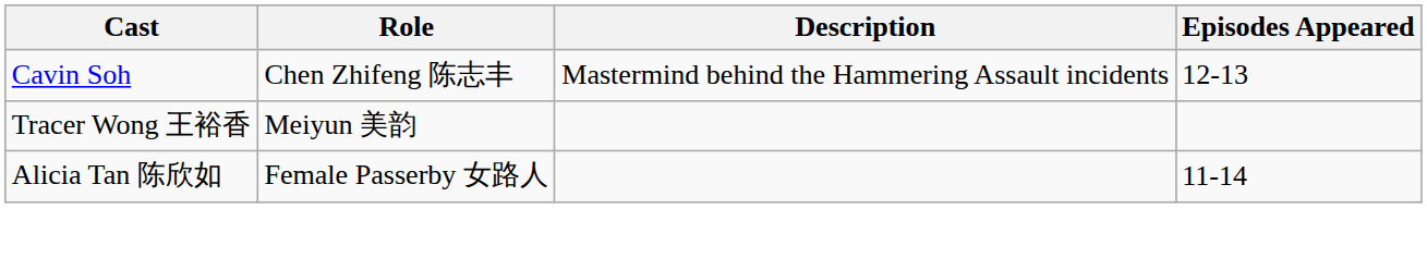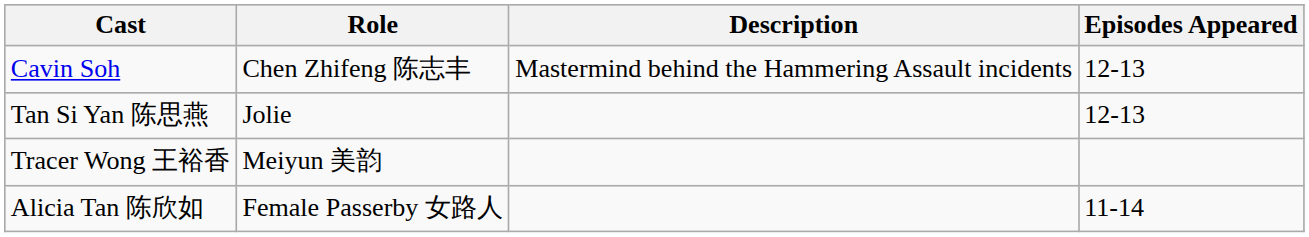+ row: Tan Si Yan 陈思燕 | Jolie | 12-13
